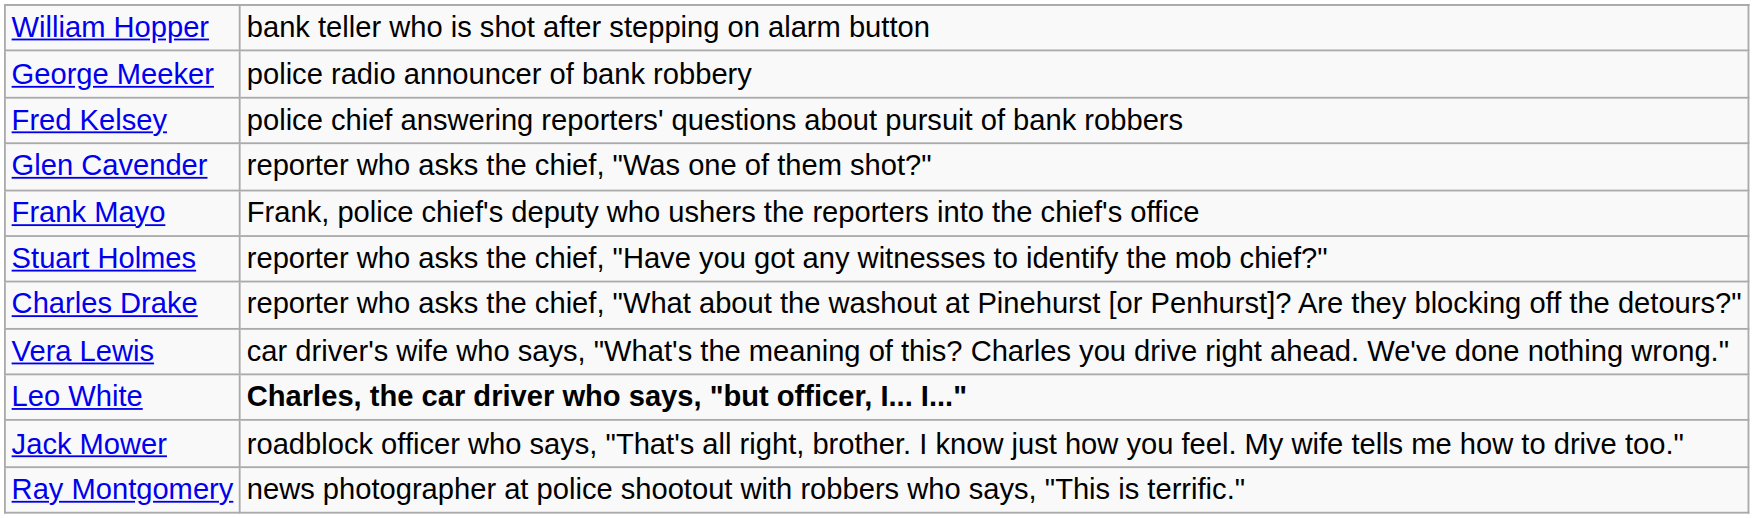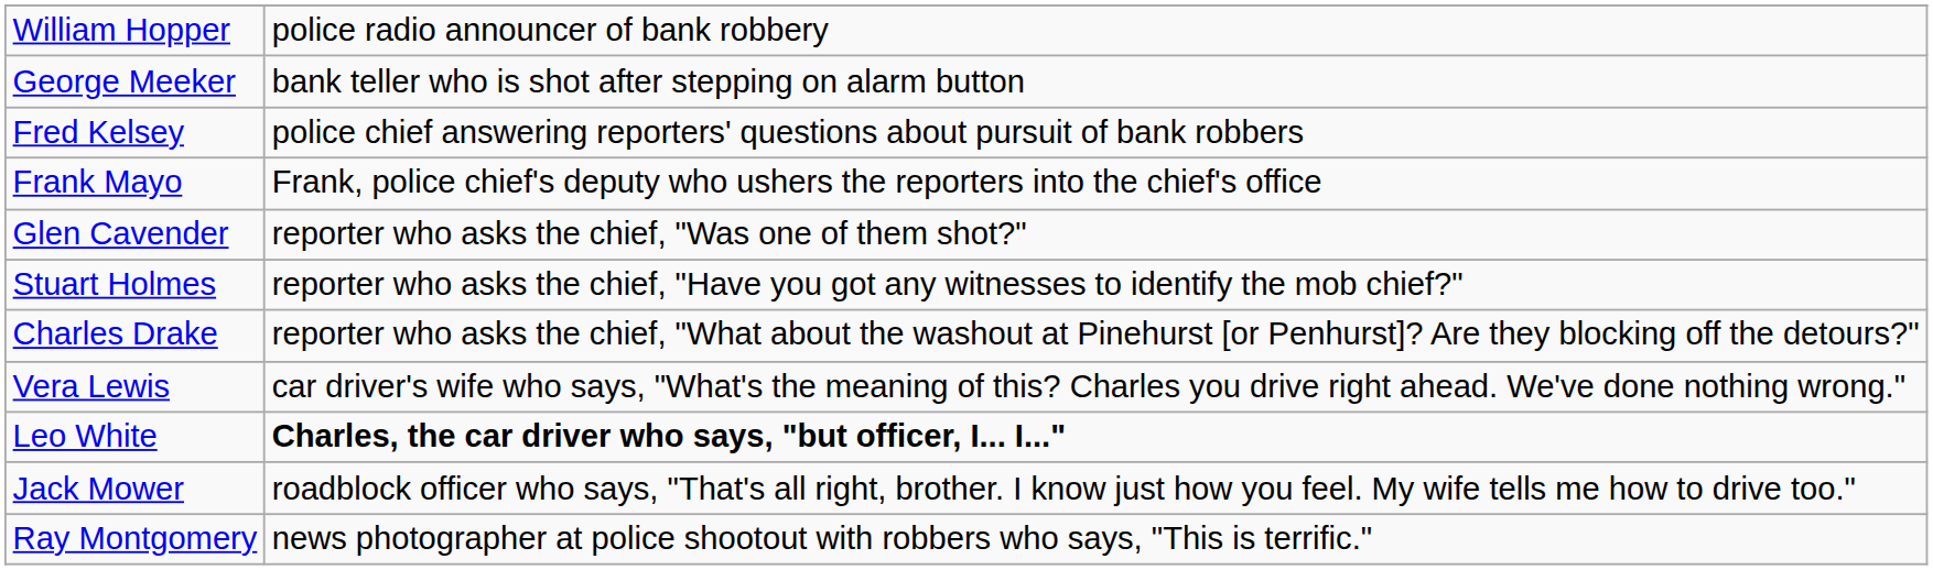William Hopper | column 2: bank teller who is shot after stepping on alarm button -> police radio announcer of bank robbery
George Meeker | column 2: police radio announcer of bank robbery -> bank teller who is shot after stepping on alarm button
rows swapped: Frank Mayo <-> Glen Cavender
